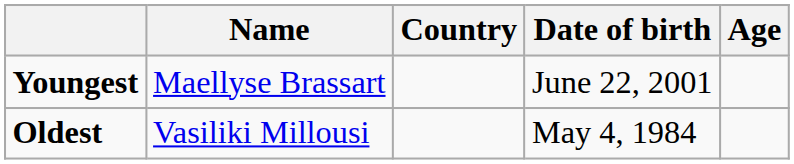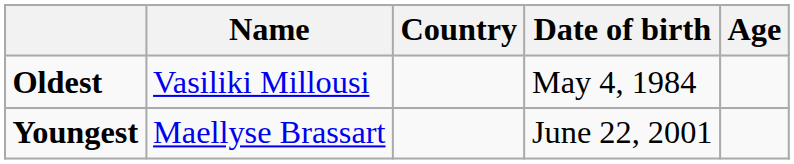rows swapped: Youngest <-> Oldest
